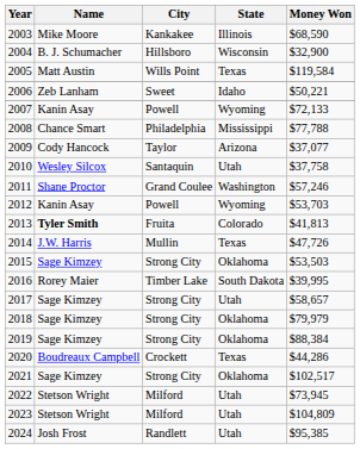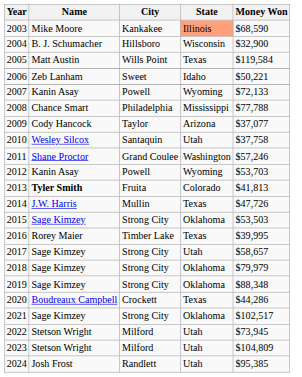2003 | State: no background -> lightsalmon background
2016 | State: South Dakota -> Texas
2019 | Money Won: $88,384 -> $88,348
